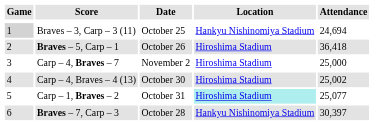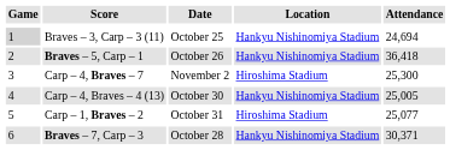Braves – 5, Carp – 1 | Location: Hiroshima Stadium -> Hankyu Nishinomiya Stadium
Carp – 4, Braves – 7 | Attendance: 25,000 -> 25,300
Carp – 4, Braves – 4 (13) | Location: Hiroshima Stadium -> Hankyu Nishinomiya Stadium
Carp – 4, Braves – 4 (13) | Attendance: 25,002 -> 25,005
Carp – 1, Braves – 2 | Location: paleturquoise background -> no background
Braves – 7, Carp – 3 | Attendance: 30,397 -> 30,371
